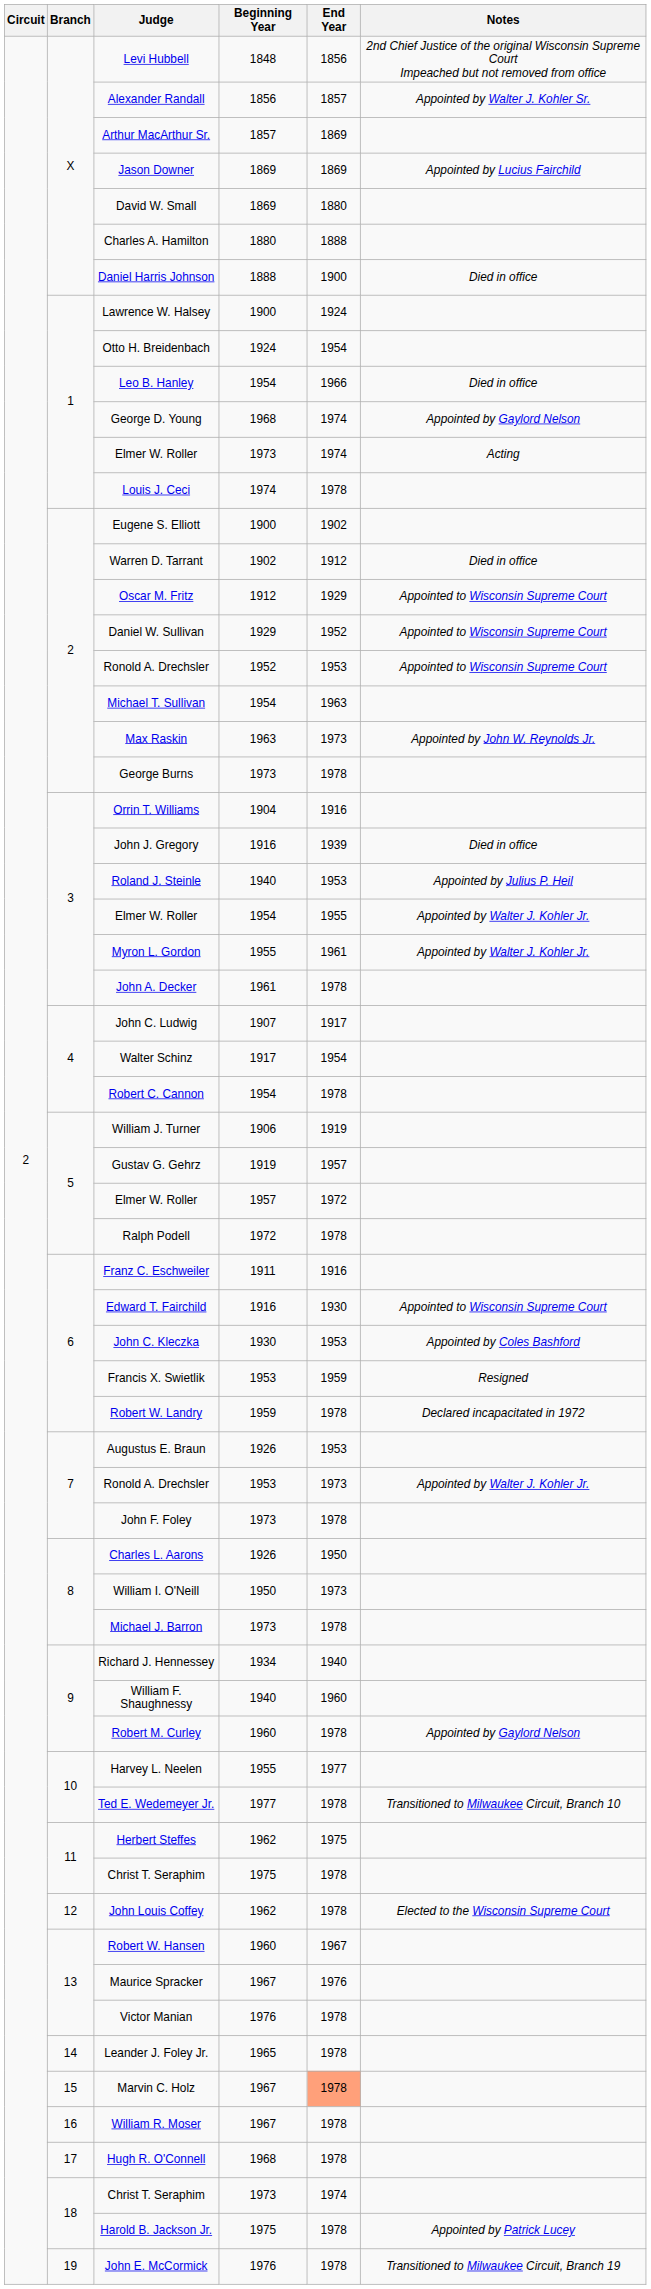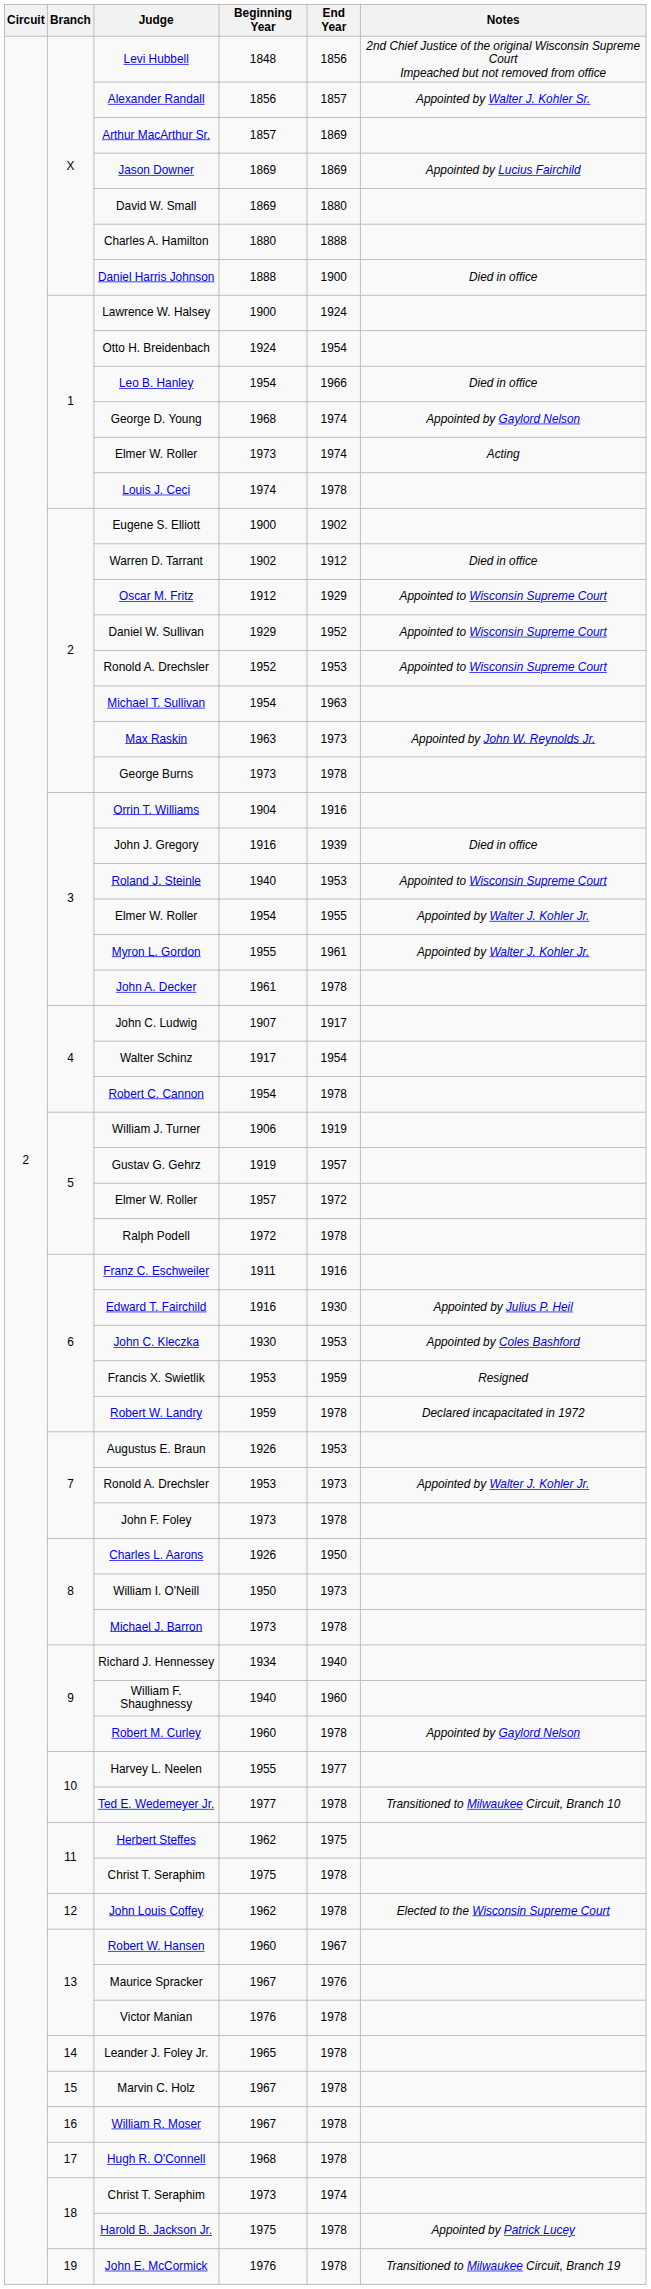Roland J. Steinle | Notes: Appointed by Julius P. Heil -> Appointed to Wisconsin Supreme Court
Edward T. Fairchild | Notes: Appointed to Wisconsin Supreme Court -> Appointed by Julius P. Heil
Marvin C. Holz | End Year: lightsalmon background -> no background
